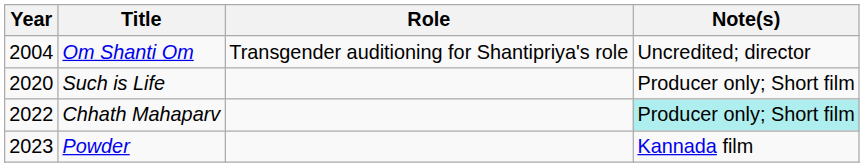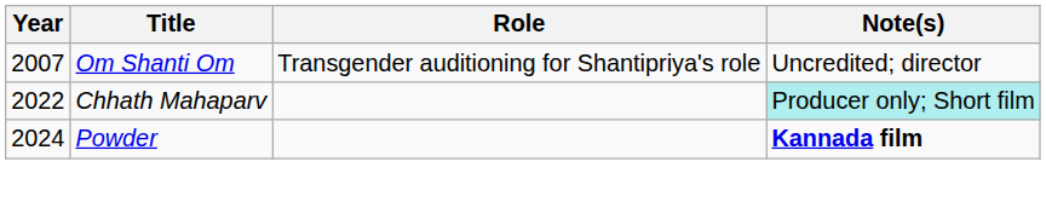Om Shanti Om | Year: 2004 -> 2007
- row: 2020 | Such is Life | Producer only; Short film
Powder | Year: 2023 -> 2024
Powder | Note(s): normal -> bold
